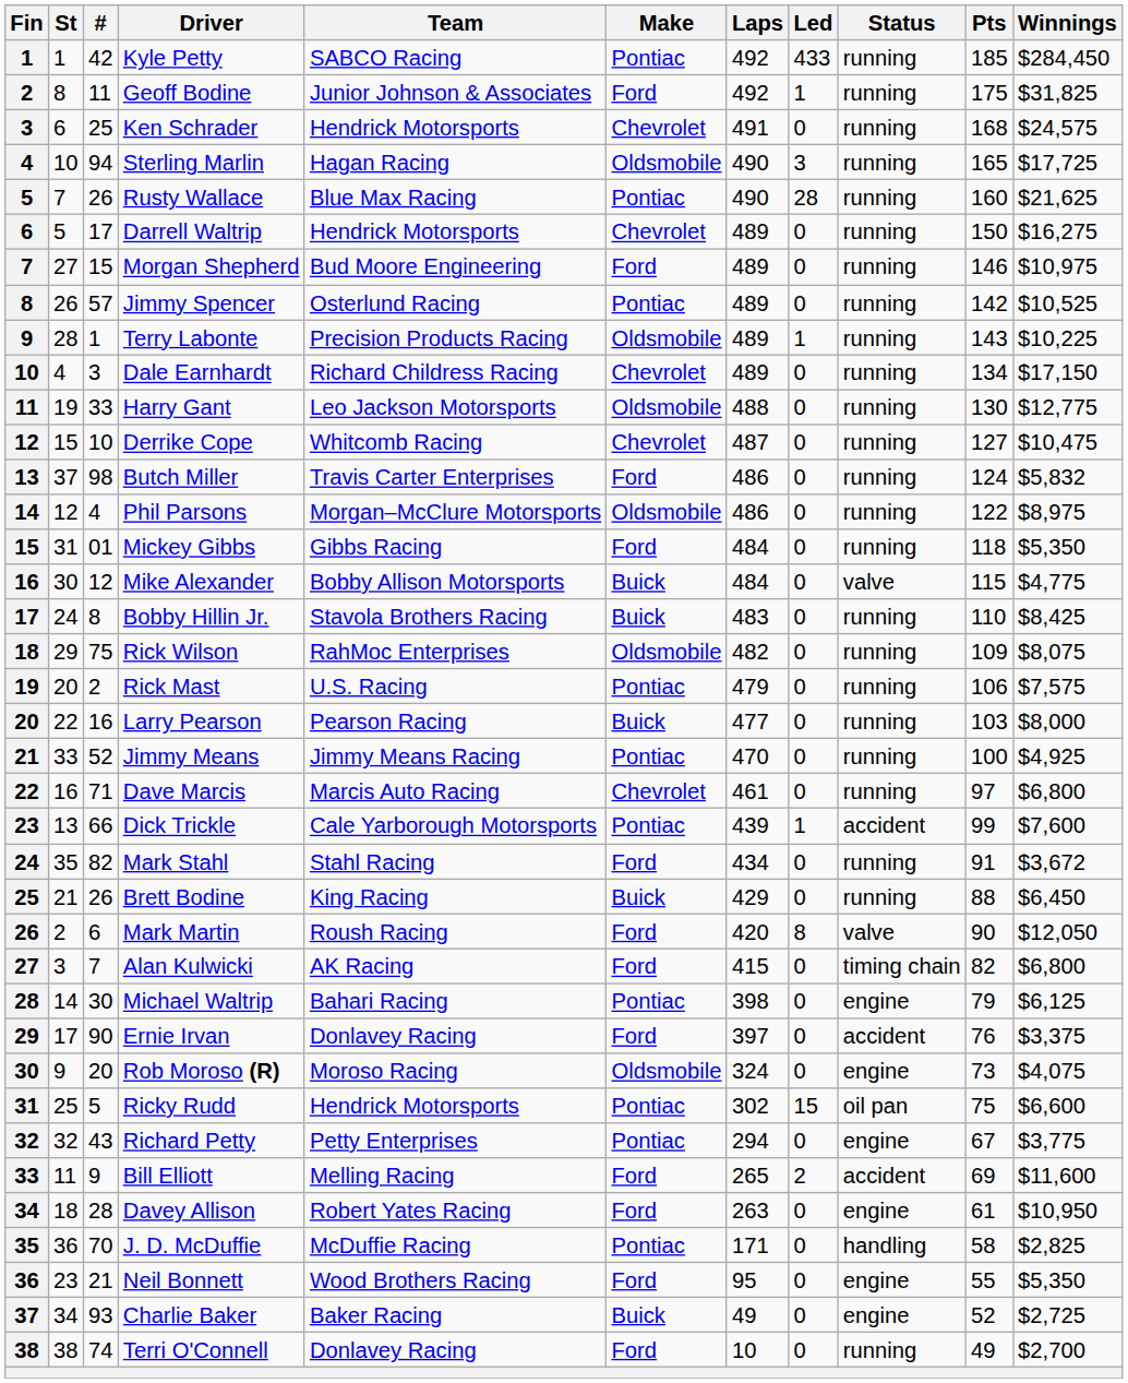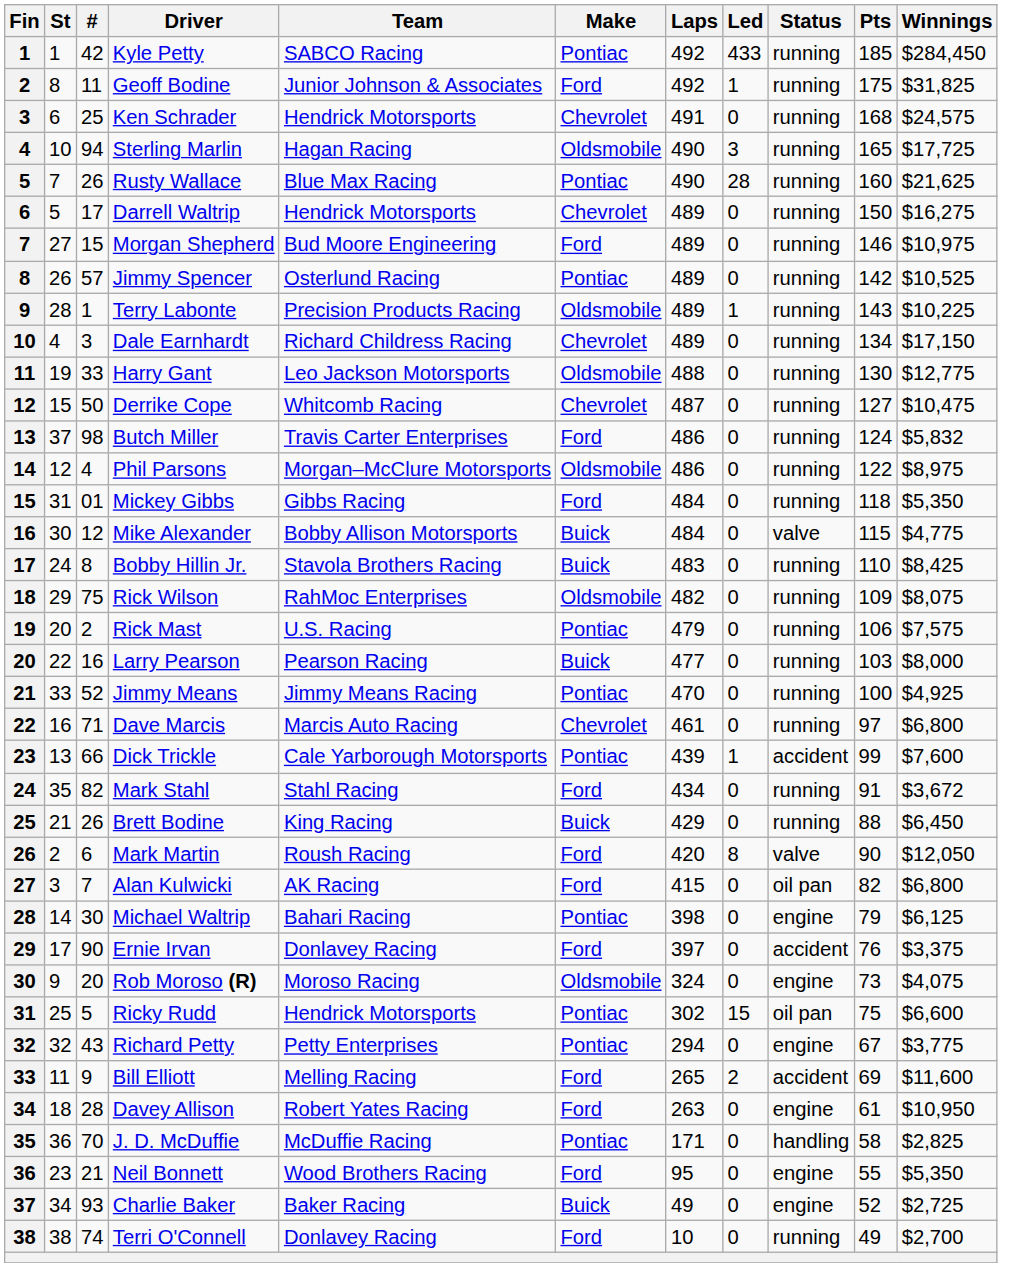Derrike Cope | #: 10 -> 50
Alan Kulwicki | Status: timing chain -> oil pan
